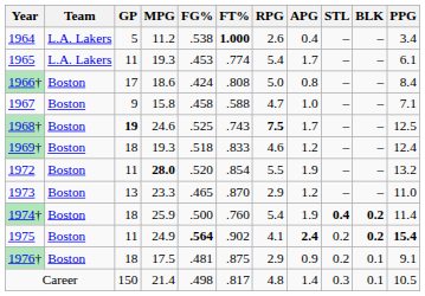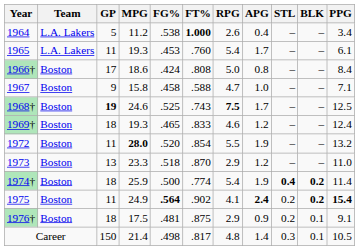1965 | FT%: .774 -> .760
1969† | FG%: .518 -> .465
1973 | FG%: .465 -> .518
1974† | FT%: .760 -> .774
